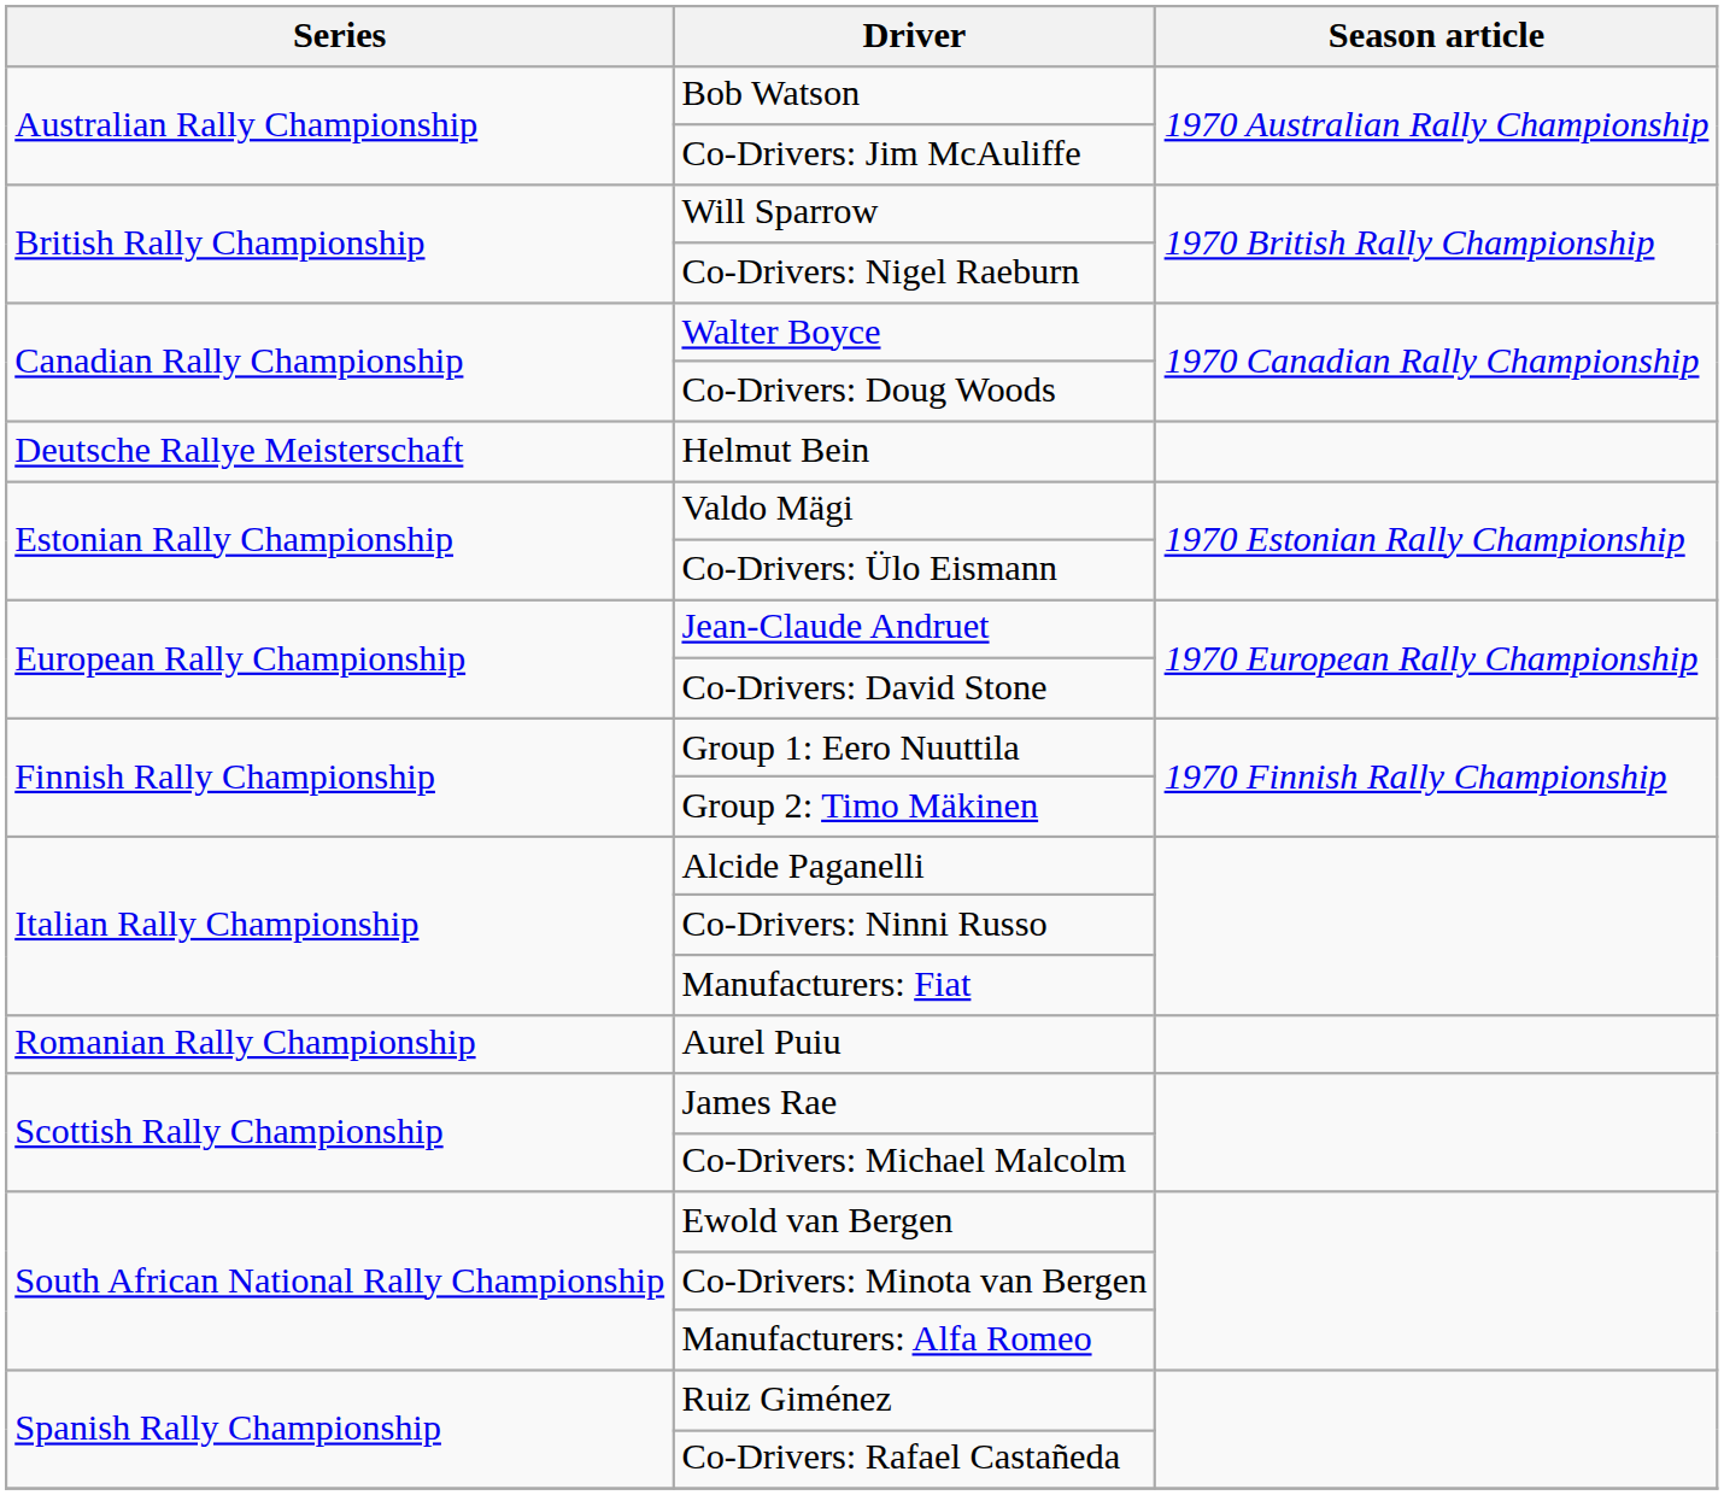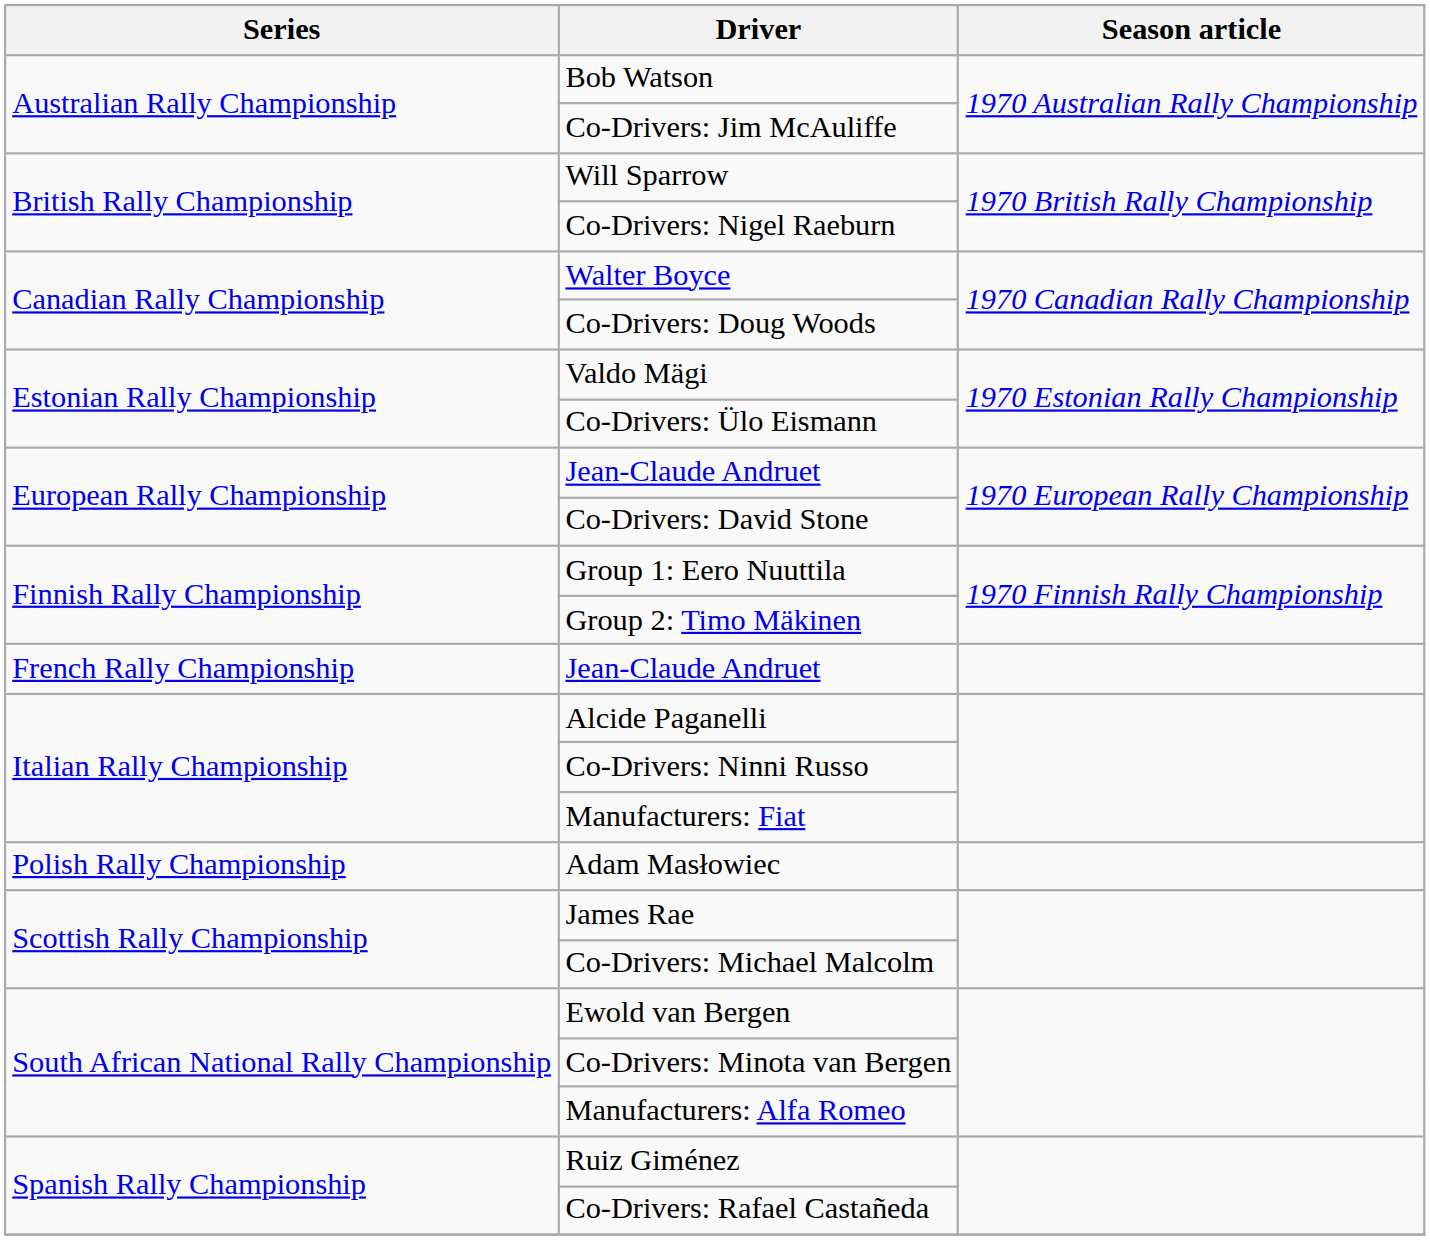- row: Deutsche Rallye Meisterschaft | Helmut Bein
+ row: French Rally Championship | Jean-Claude Andruet
+ row: Polish Rally Championship | Adam Masłowiec
- row: Romanian Rally Championship | Aurel Puiu
